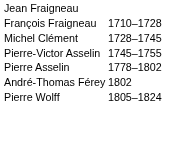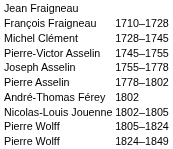+ row: Joseph Asselin | 1755–1778
+ row: Nicolas-Louis Jouenne | 1802–1805
+ row: Pierre Wolff | 1824–1849
